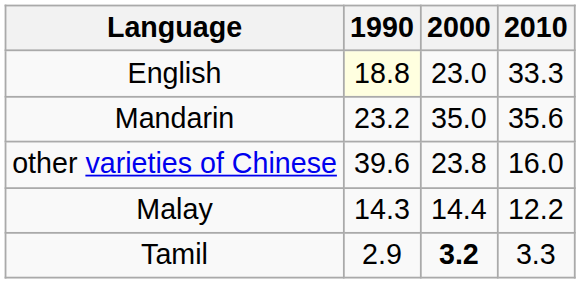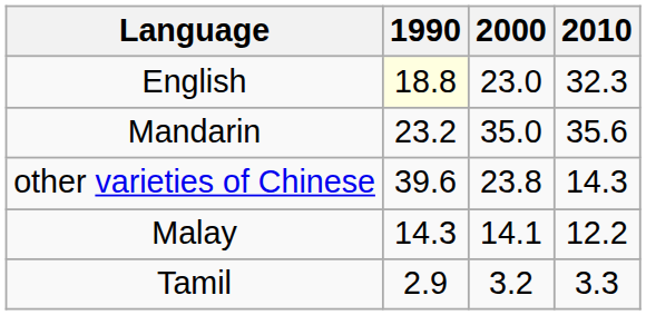English | 2010: 33.3 -> 32.3
other varieties of Chinese | 2010: 16.0 -> 14.3
Malay | 2000: 14.4 -> 14.1
Tamil | 2000: bold -> normal
